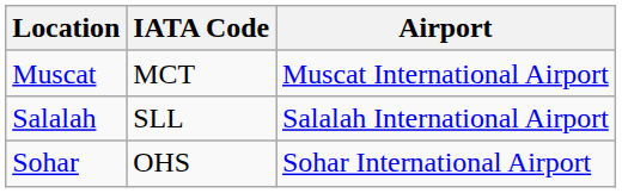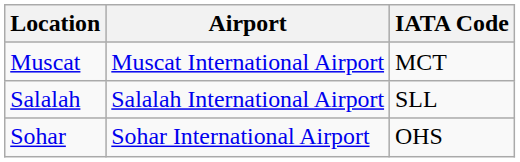columns swapped: Airport <-> IATA Code
